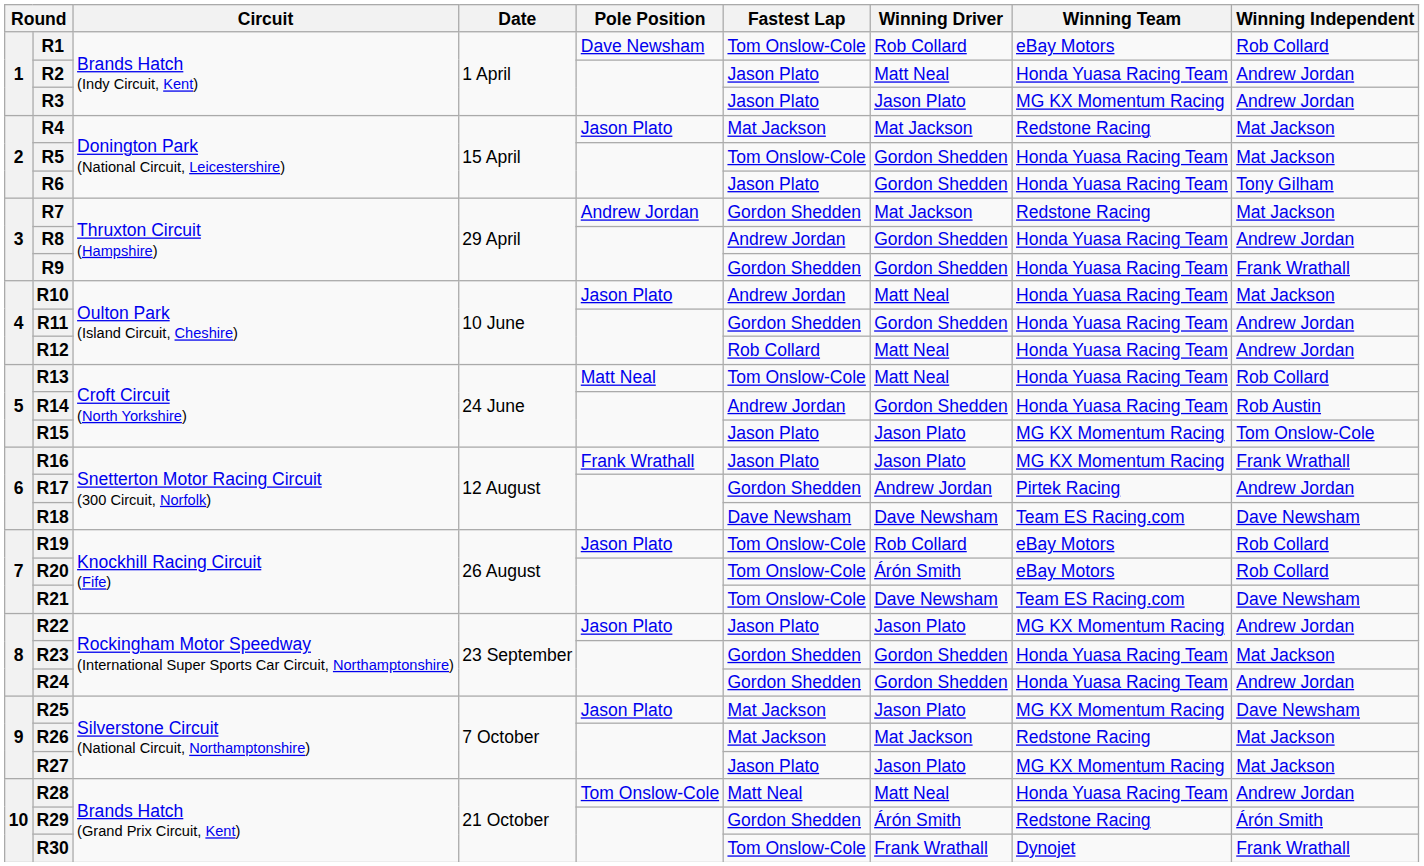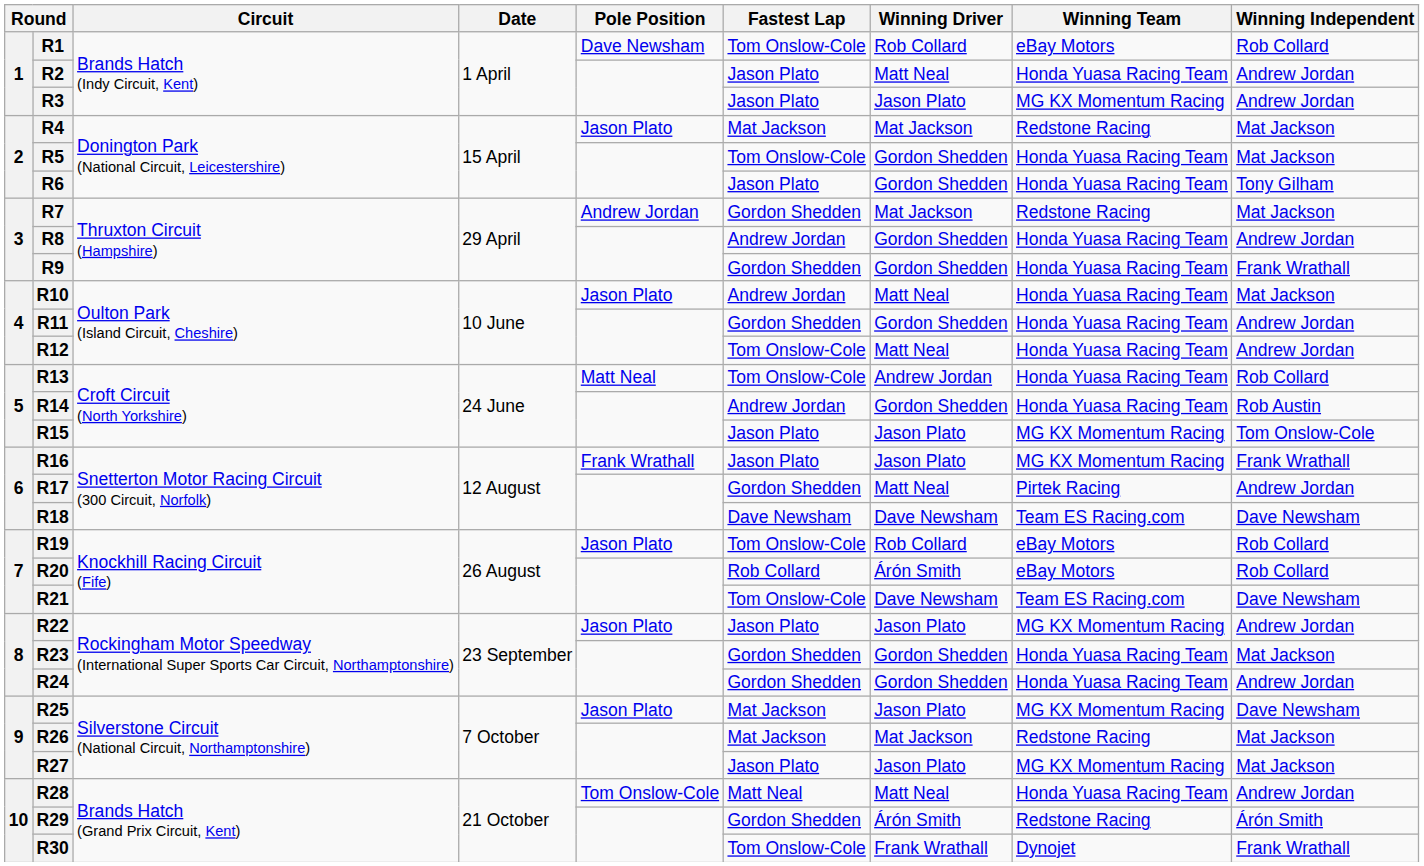R12 | Fastest Lap: Rob Collard -> Tom Onslow-Cole
R13 | Winning Driver: Matt Neal -> Andrew Jordan
R17 | Winning Driver: Andrew Jordan -> Matt Neal
R20 | Fastest Lap: Tom Onslow-Cole -> Rob Collard
